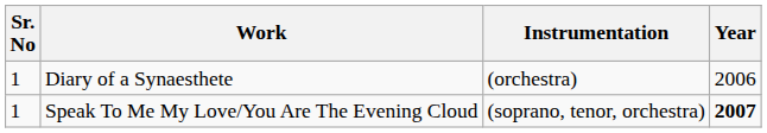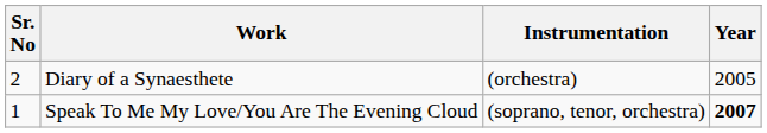Diary of a Synaesthete | Sr. No: 1 -> 2
Diary of a Synaesthete | Year: 2006 -> 2005
